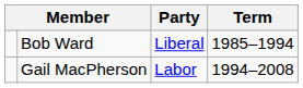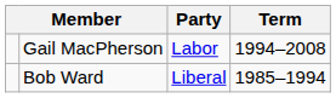rows swapped: Bob Ward <-> Gail MacPherson
